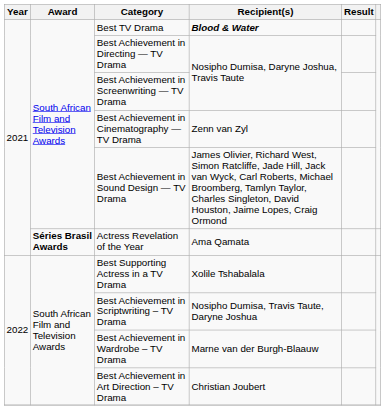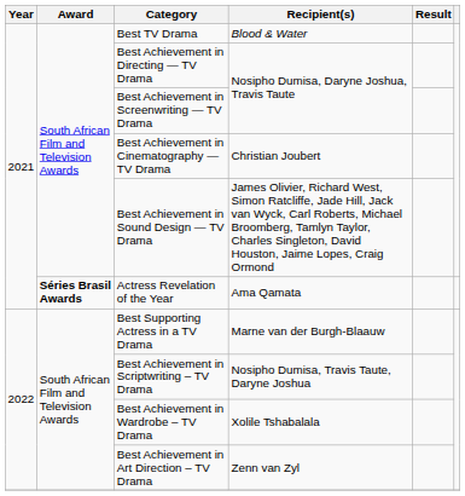Best TV Drama | Recipient(s): bold -> normal
Best Achievement in Cinematography — TV Drama | Recipient(s): Zenn van Zyl -> Christian Joubert
Best Supporting Actress in a TV Drama | Recipient(s): Xolile Tshabalala -> Marne van der Burgh-Blaauw
Best Achievement in Wardrobe – TV Drama | Recipient(s): Marne van der Burgh-Blaauw -> Xolile Tshabalala
Best Achievement in Art Direction – TV Drama | Recipient(s): Christian Joubert -> Zenn van Zyl
